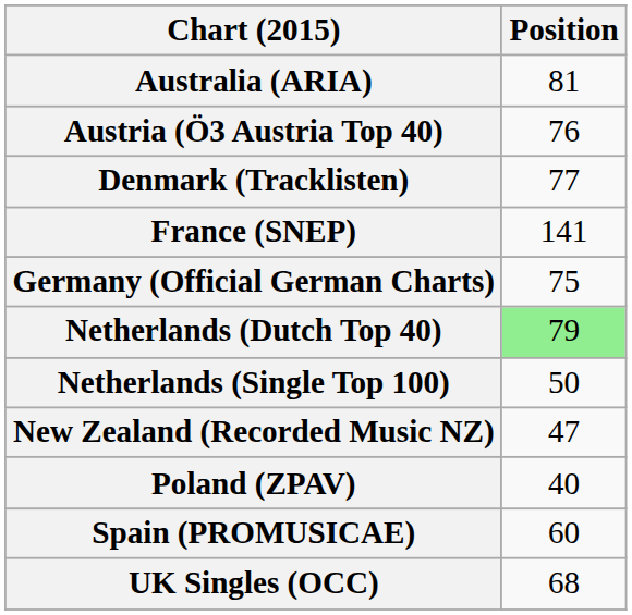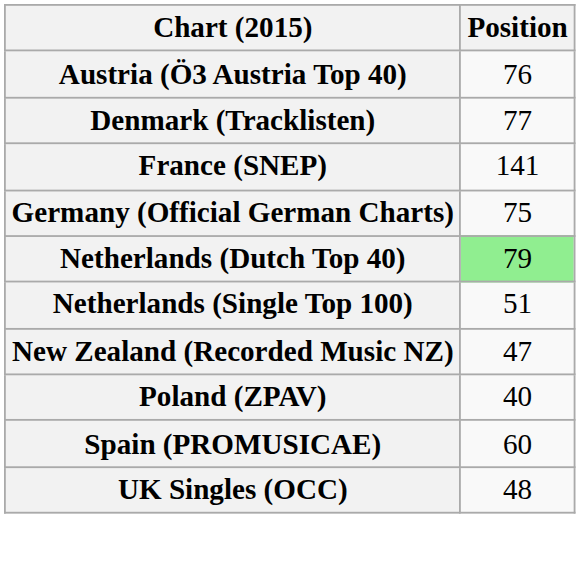- row: Australia (ARIA) | 81
Netherlands (Single Top 100) | Position: 50 -> 51
UK Singles (OCC) | Position: 68 -> 48
